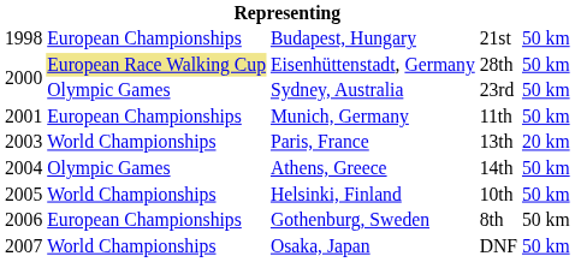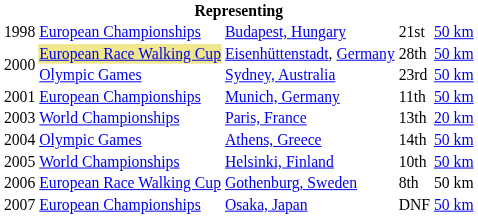Gothenburg, Sweden | column 2: European Championships -> European Race Walking Cup
Osaka, Japan | column 2: World Championships -> European Championships
